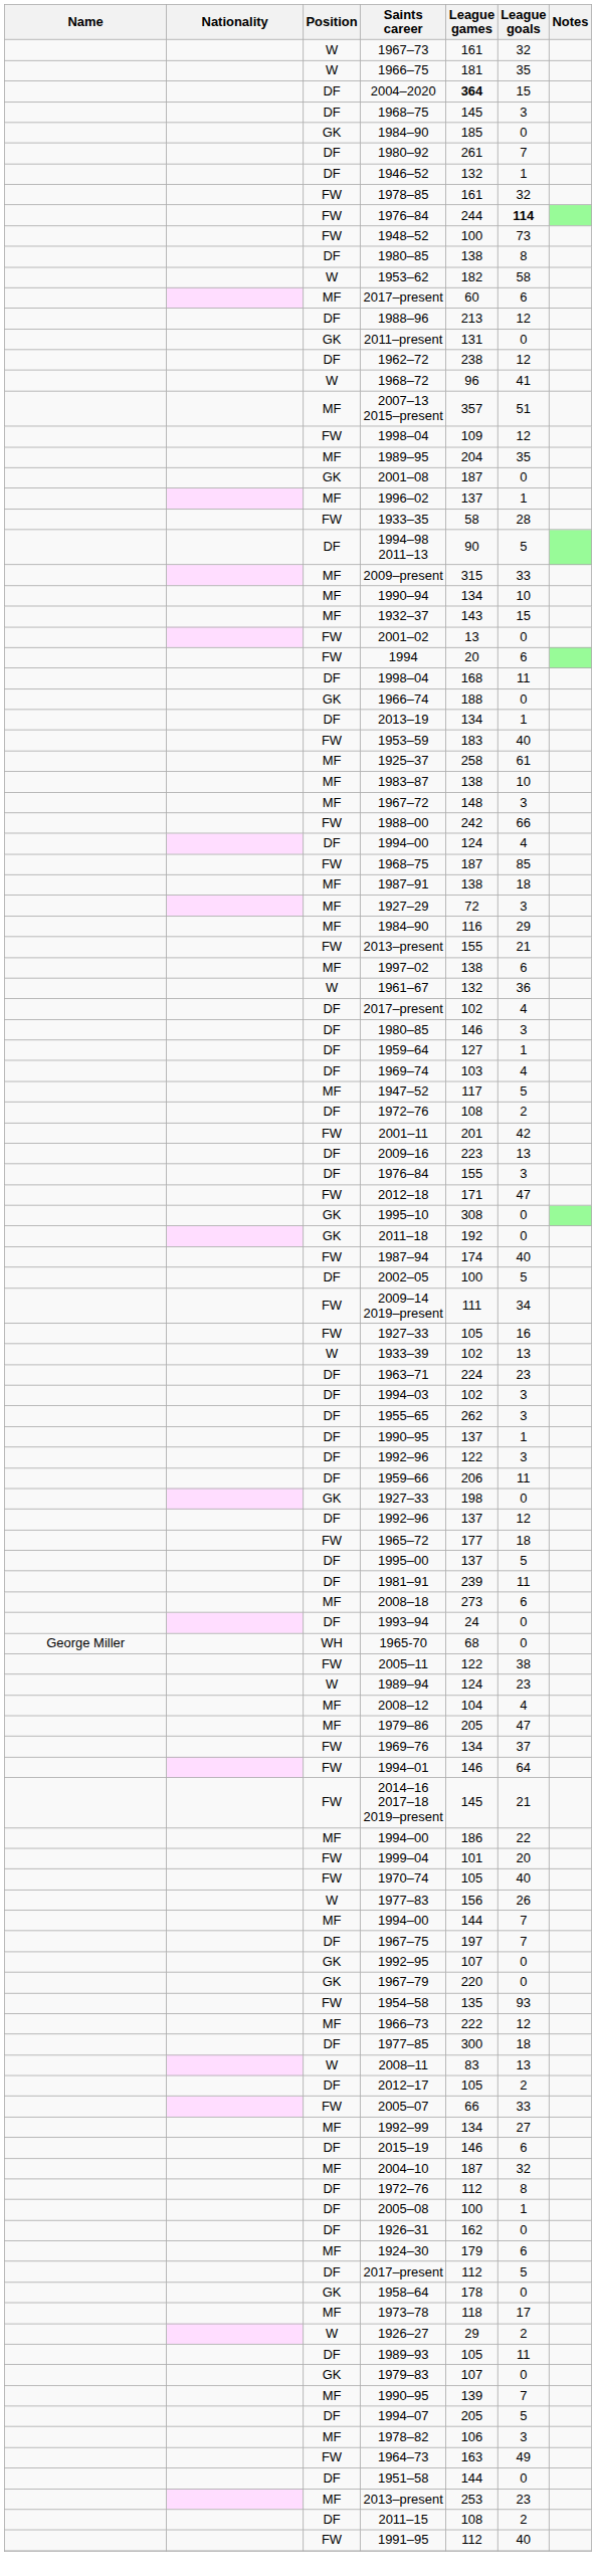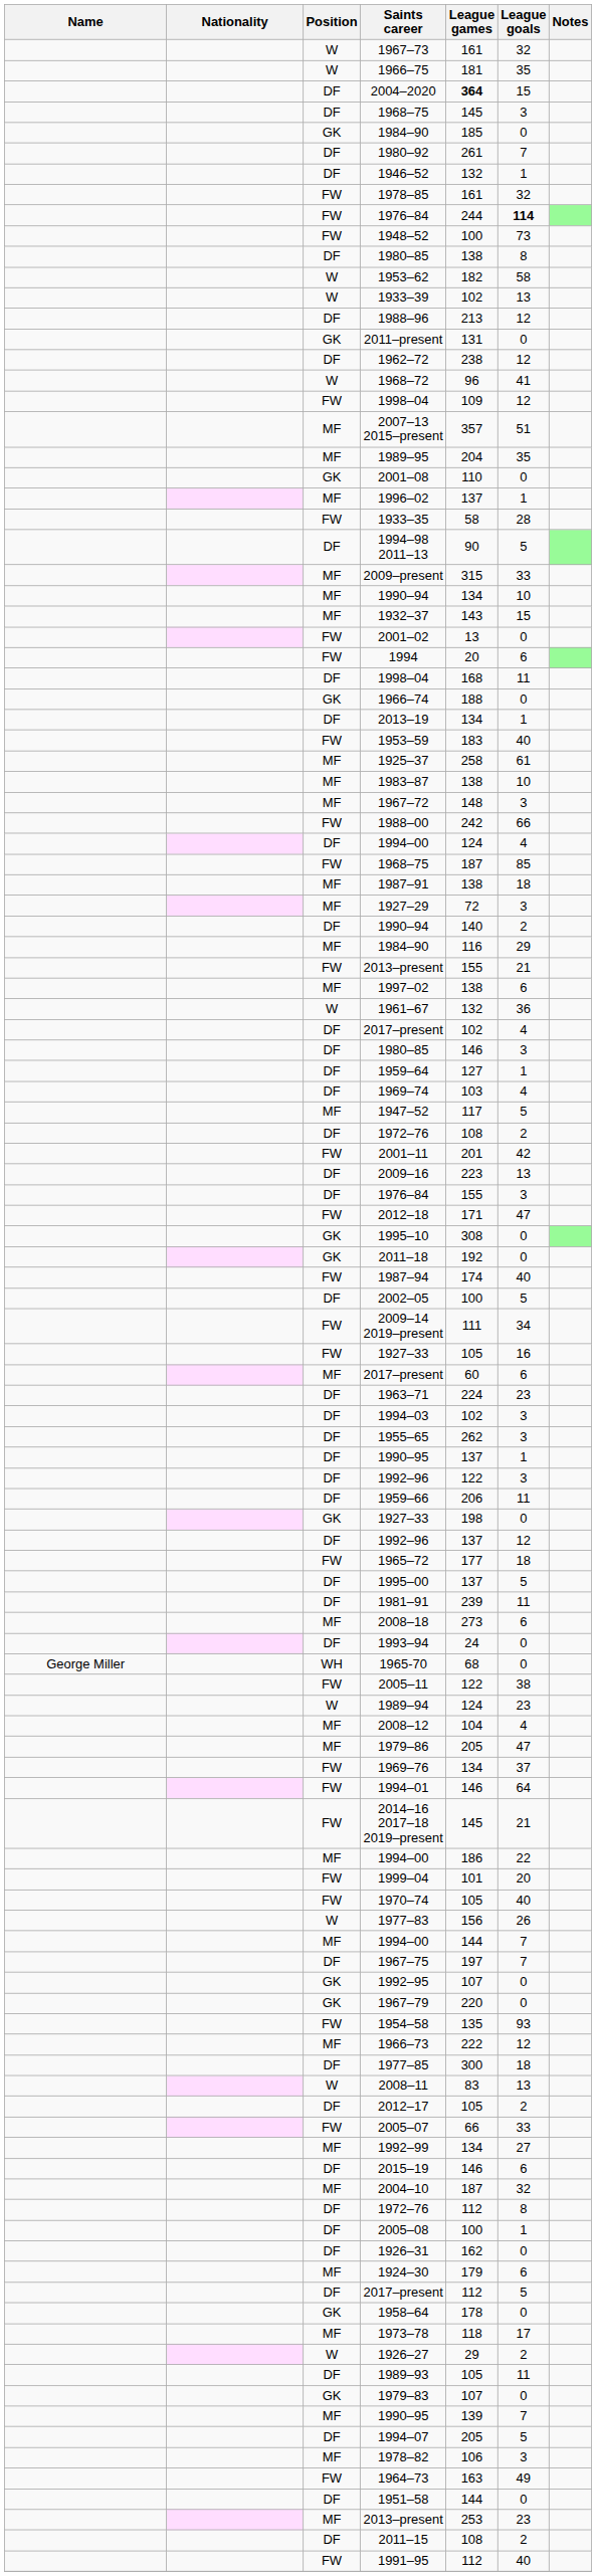rows swapped: 1933–39 <-> MF / 2017–present
rows swapped: FW / 1998–04 <-> 2007–13 2015–present
2001–08 | League games: 187 -> 110
+ row: DF | 1990–94 | 140 | 2
